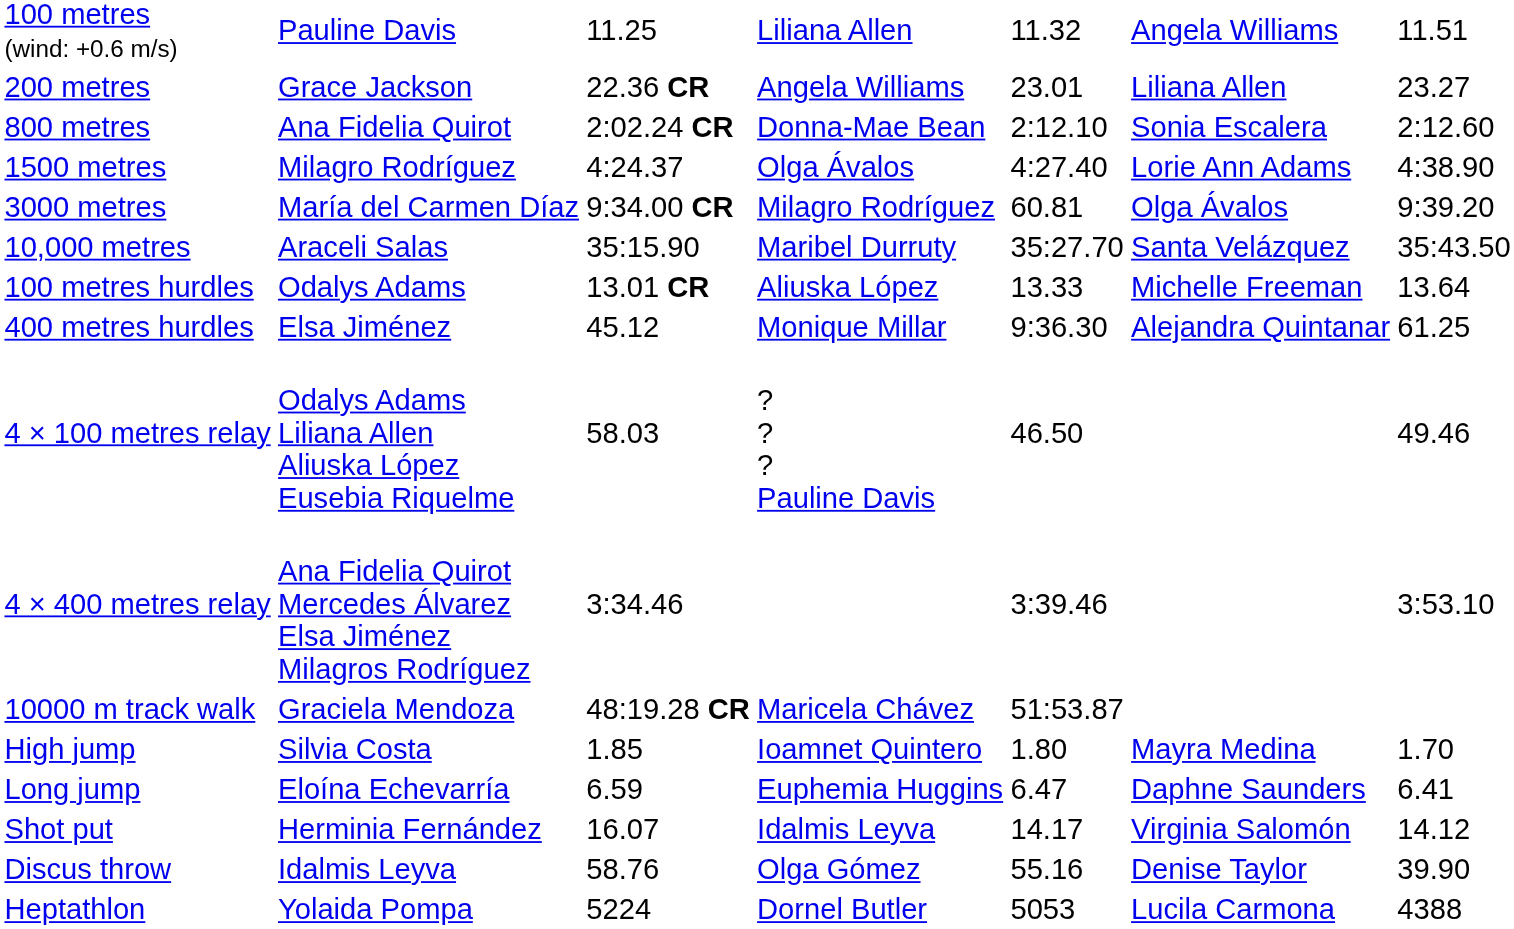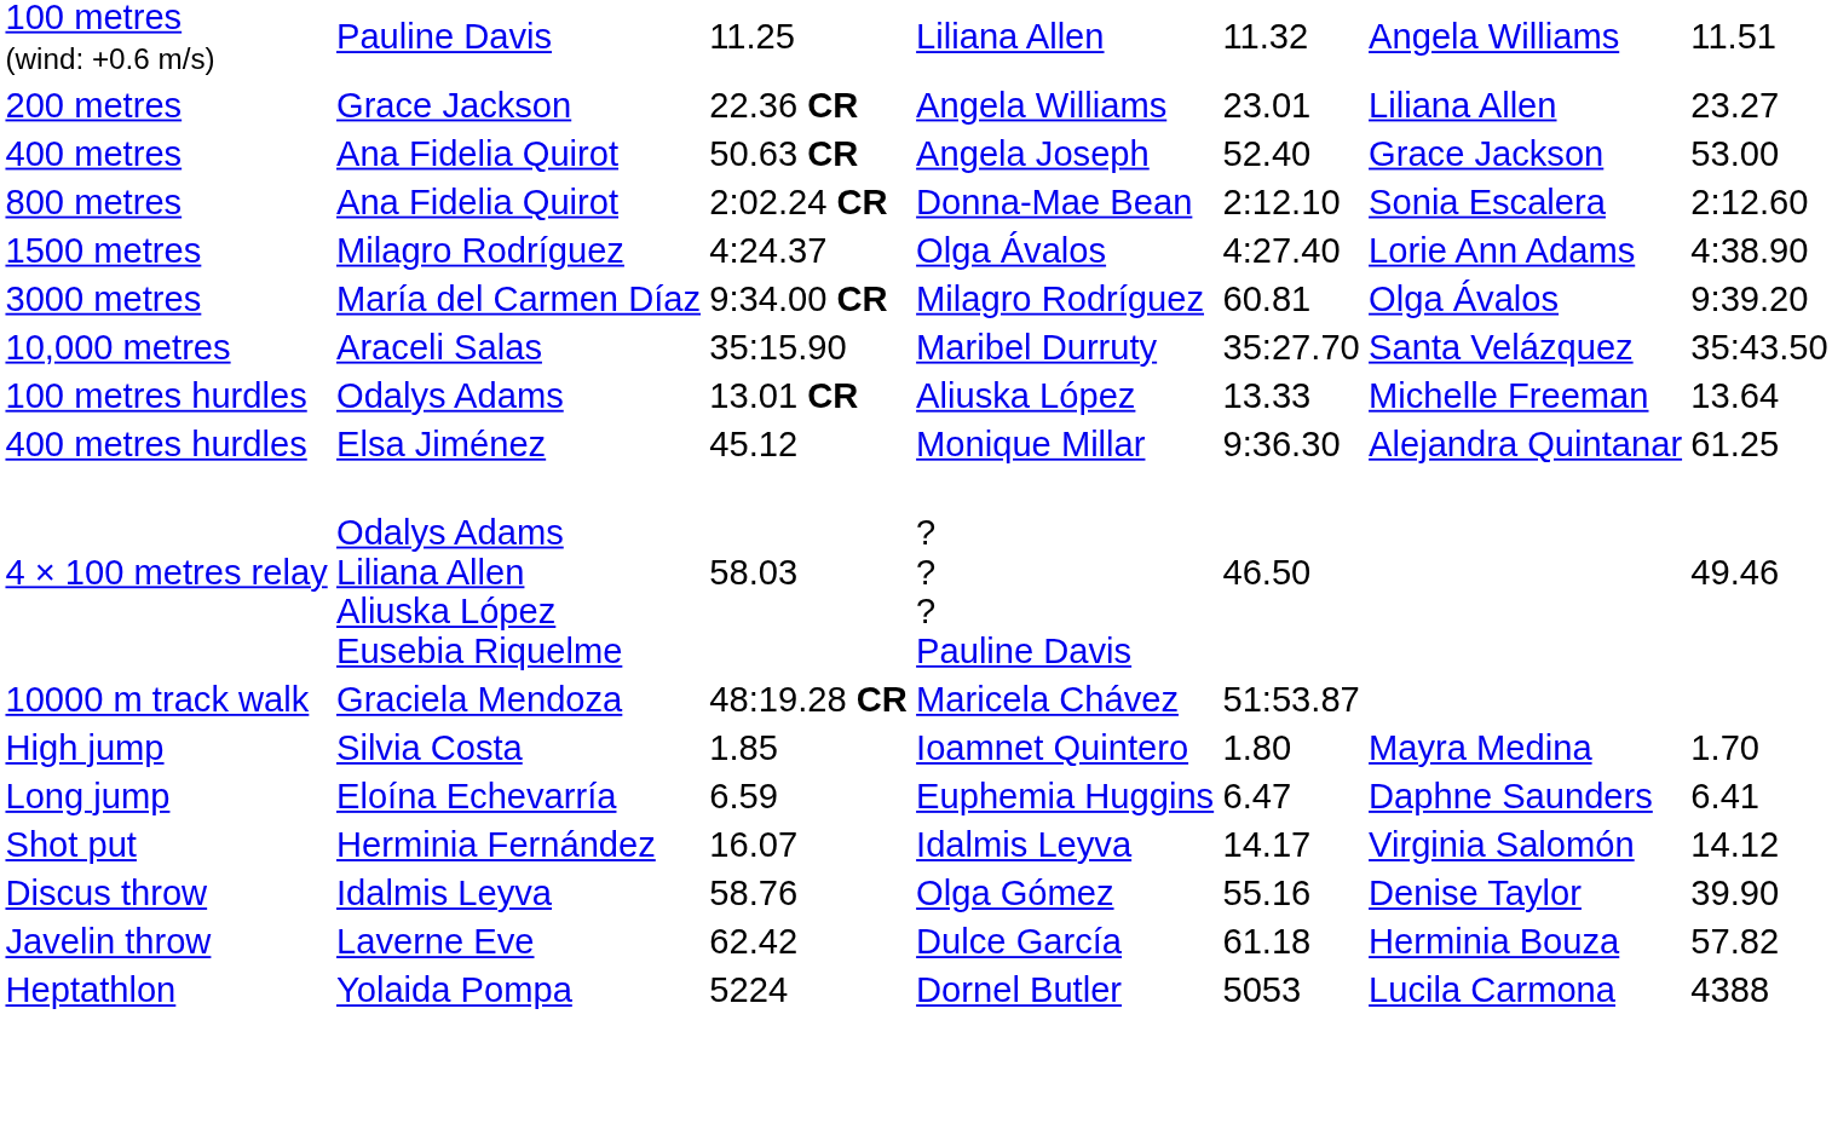+ row: 400 metres | Ana Fidelia Quirot | 50.63 CR | Angela Joseph | 52.40 | Grace Jackson | 53.00
- row: 4 × 400 metres relay | Ana Fidelia Quirot Mercedes Álvarez Elsa Jiménez Milagros Rodríguez | 3:34.46 | 3:39.46 | 3:53.10
+ row: Javelin throw | Laverne Eve | 62.42 | Dulce García | 61.18 | Herminia Bouza | 57.82
